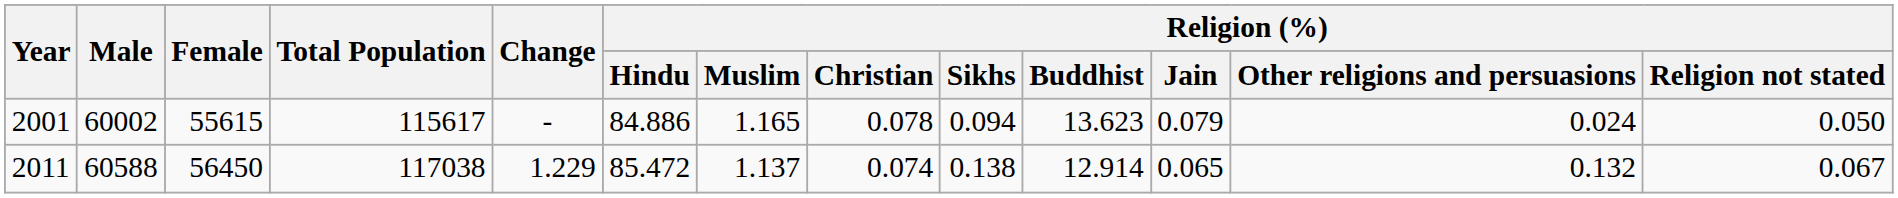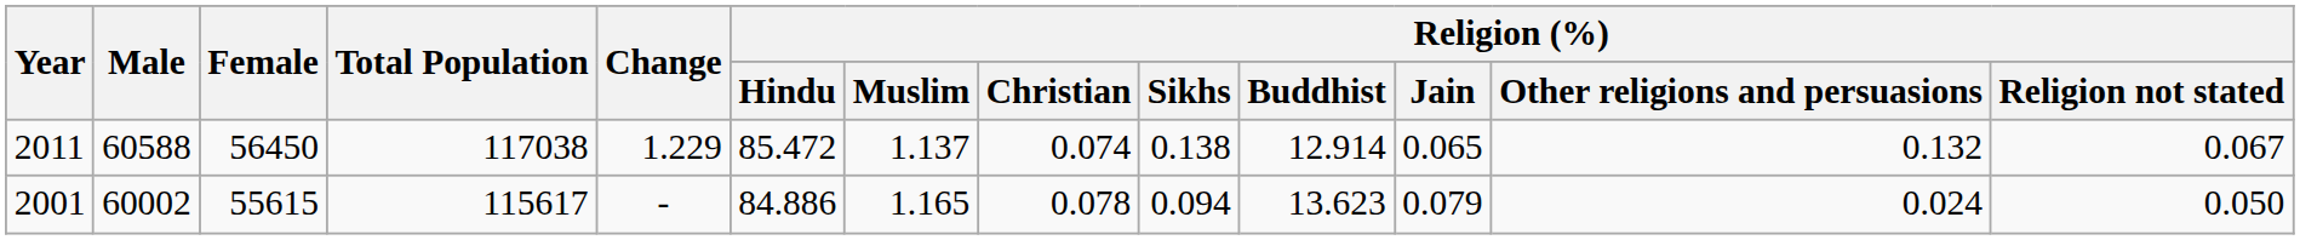rows swapped: 2001 <-> 2011
